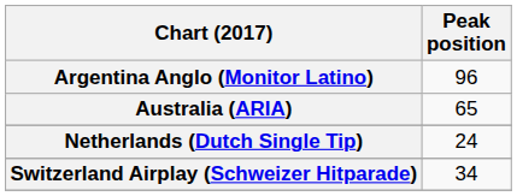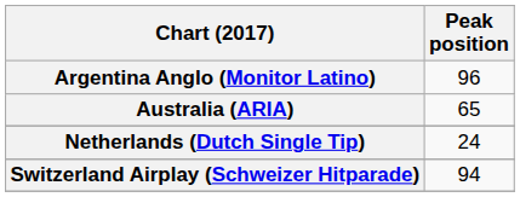Switzerland Airplay (Schweizer Hitparade) | Peak position: 34 -> 94
